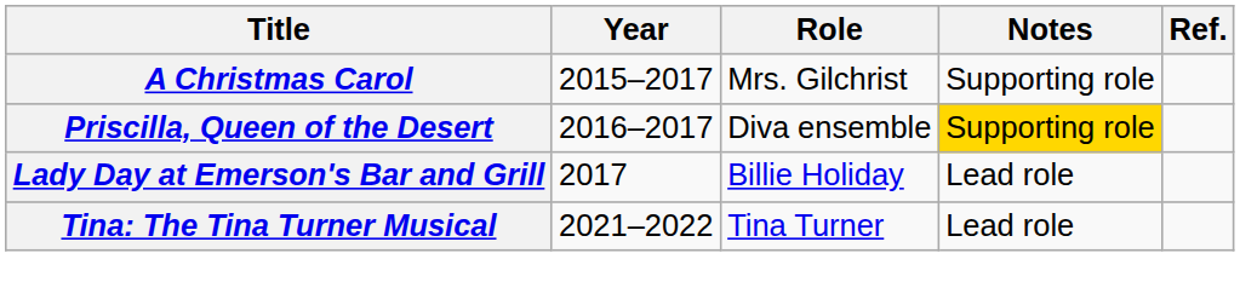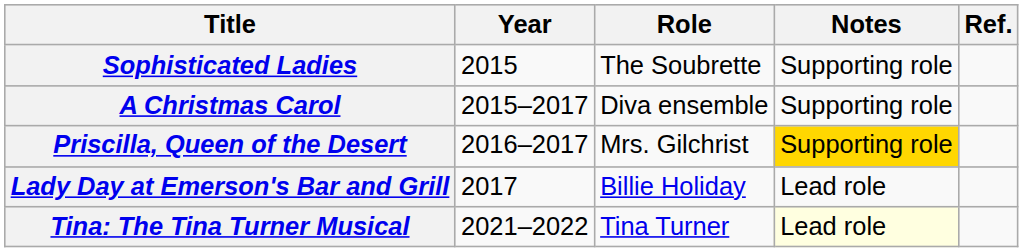+ row: Sophisticated Ladies | 2015 | The Soubrette | Supporting role
A Christmas Carol | Role: Mrs. Gilchrist -> Diva ensemble
Priscilla, Queen of the Desert | Role: Diva ensemble -> Mrs. Gilchrist
Tina: The Tina Turner Musical | Notes: no background -> lightyellow background
